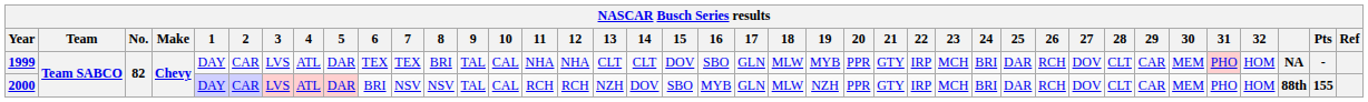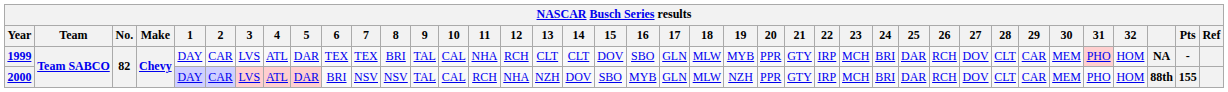1999 | 12: NHA -> RCH
2000 | 12: RCH -> NHA
